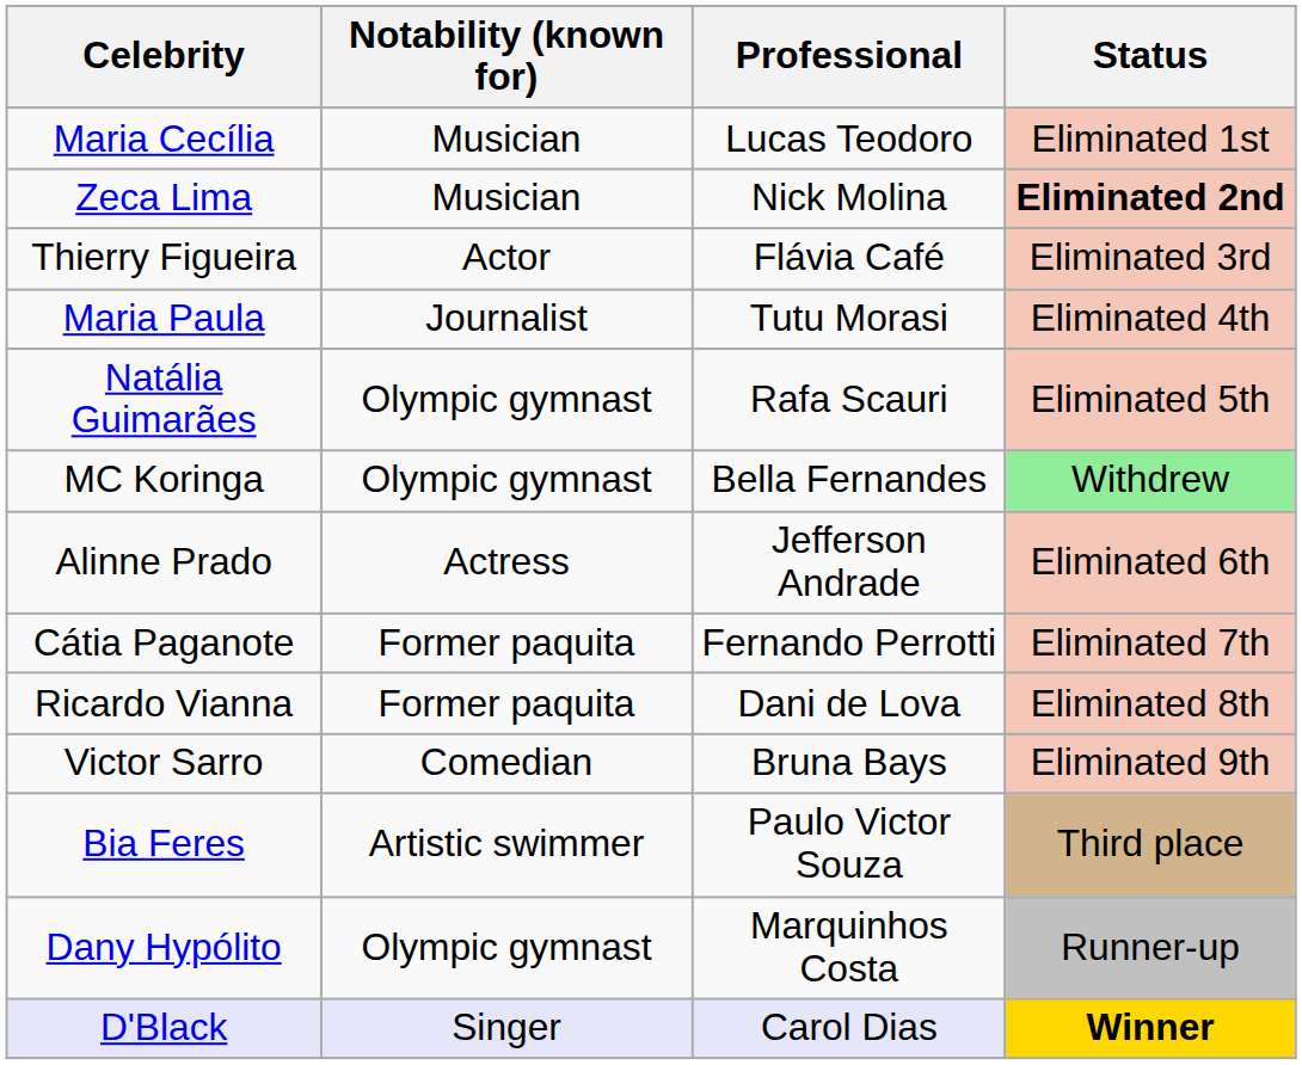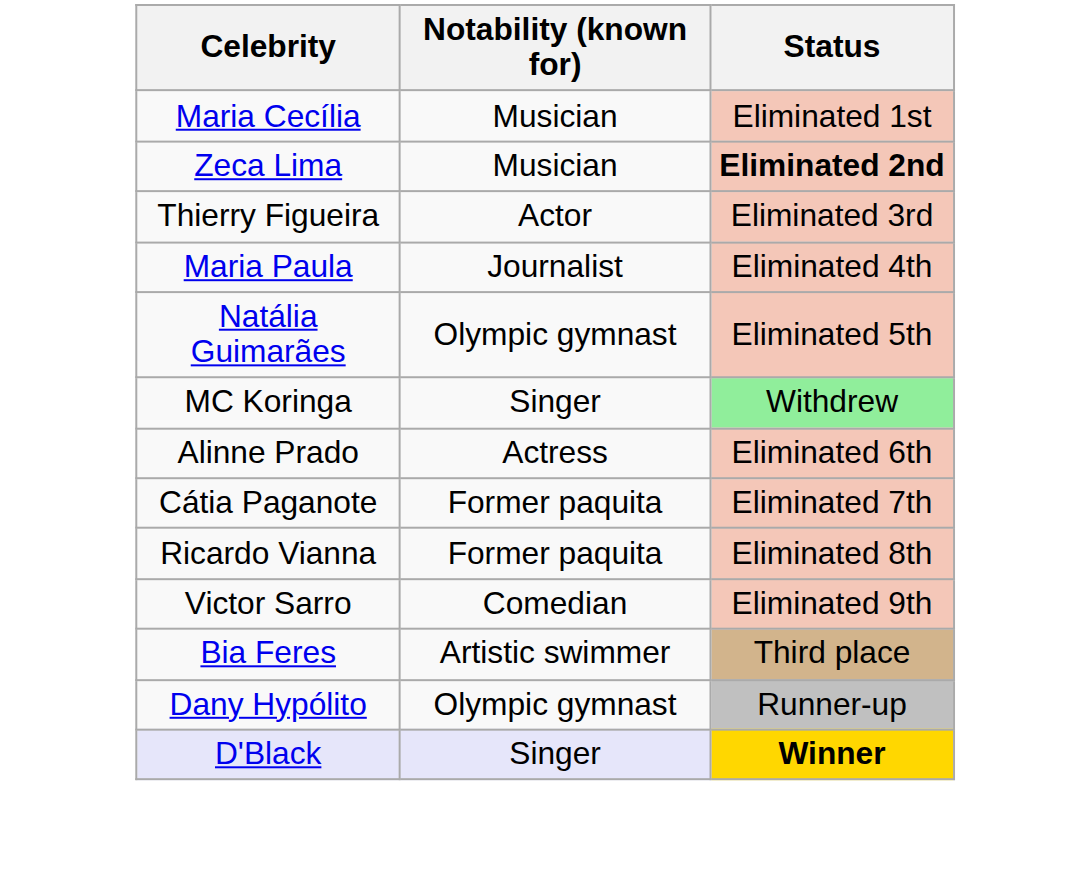- column: Professional | Lucas Teodoro | Nick Molina | Flávia Café | Tutu Morasi | Rafa Scauri | Bella Fernandes | Jefferson Andrade | Fernando Perrotti | Dani de Lova | Bruna Bays | Paulo Victor Souza | Marquinhos Costa | Carol Dias
MC Koringa | Notability (known for): Olympic gymnast -> Singer
